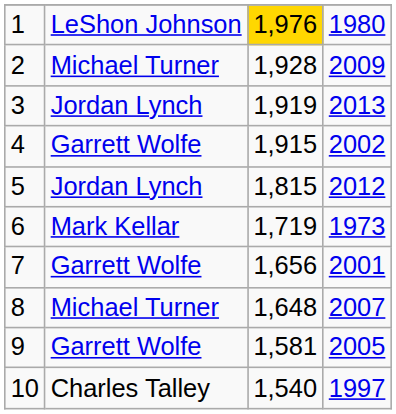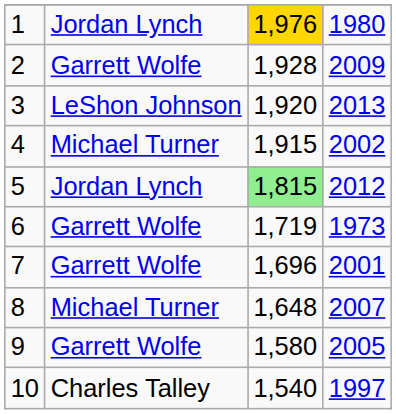1 | column 2: LeShon Johnson -> Jordan Lynch
2 | column 2: Michael Turner -> Garrett Wolfe
3 | column 2: Jordan Lynch -> LeShon Johnson
3 | column 3: 1,919 -> 1,920
4 | column 2: Garrett Wolfe -> Michael Turner
5 | column 3: no background -> lightgreen background
6 | column 2: Mark Kellar -> Garrett Wolfe
7 | column 3: 1,656 -> 1,696
9 | column 3: 1,581 -> 1,580
